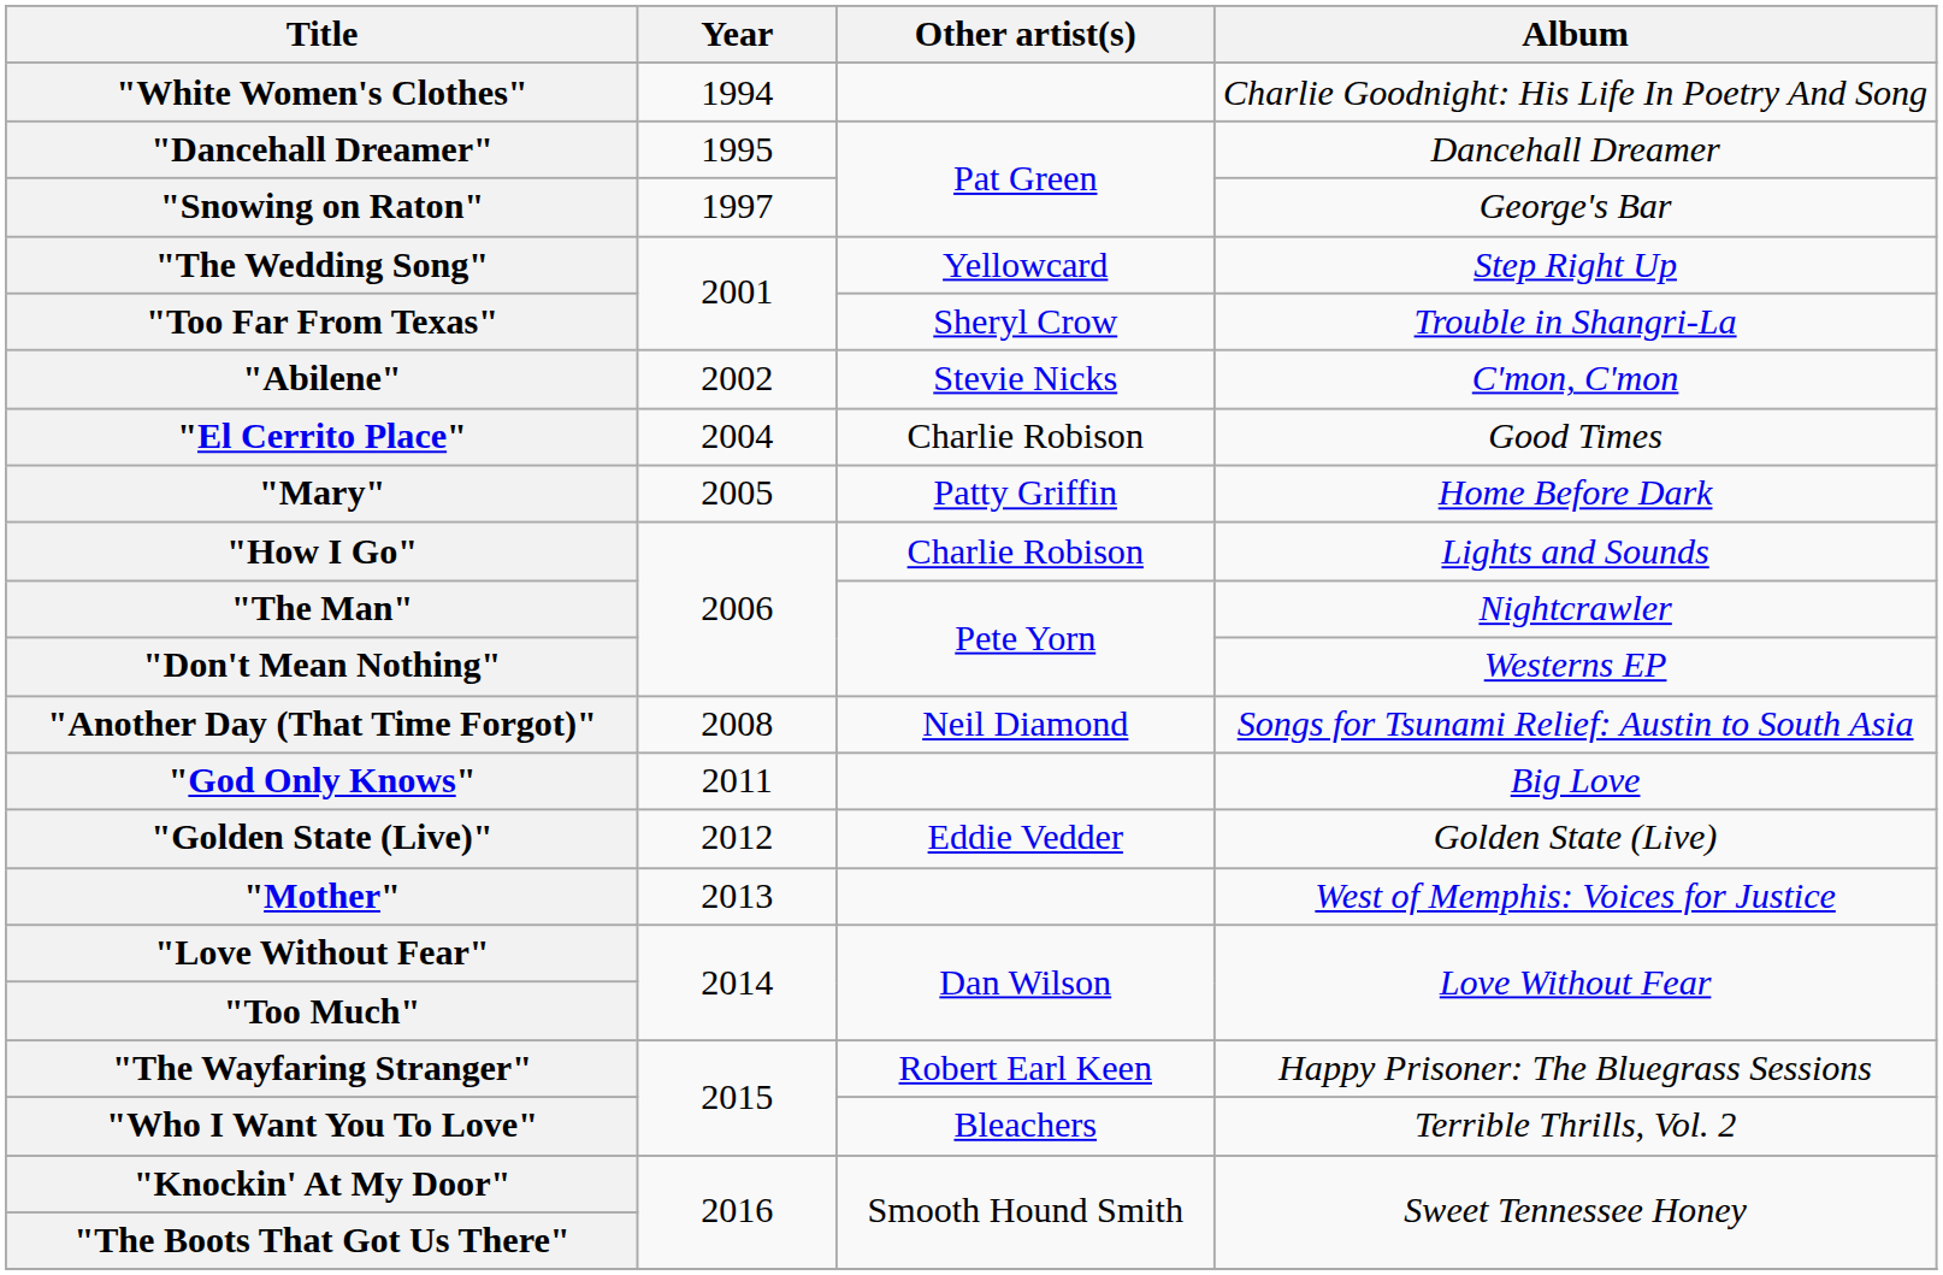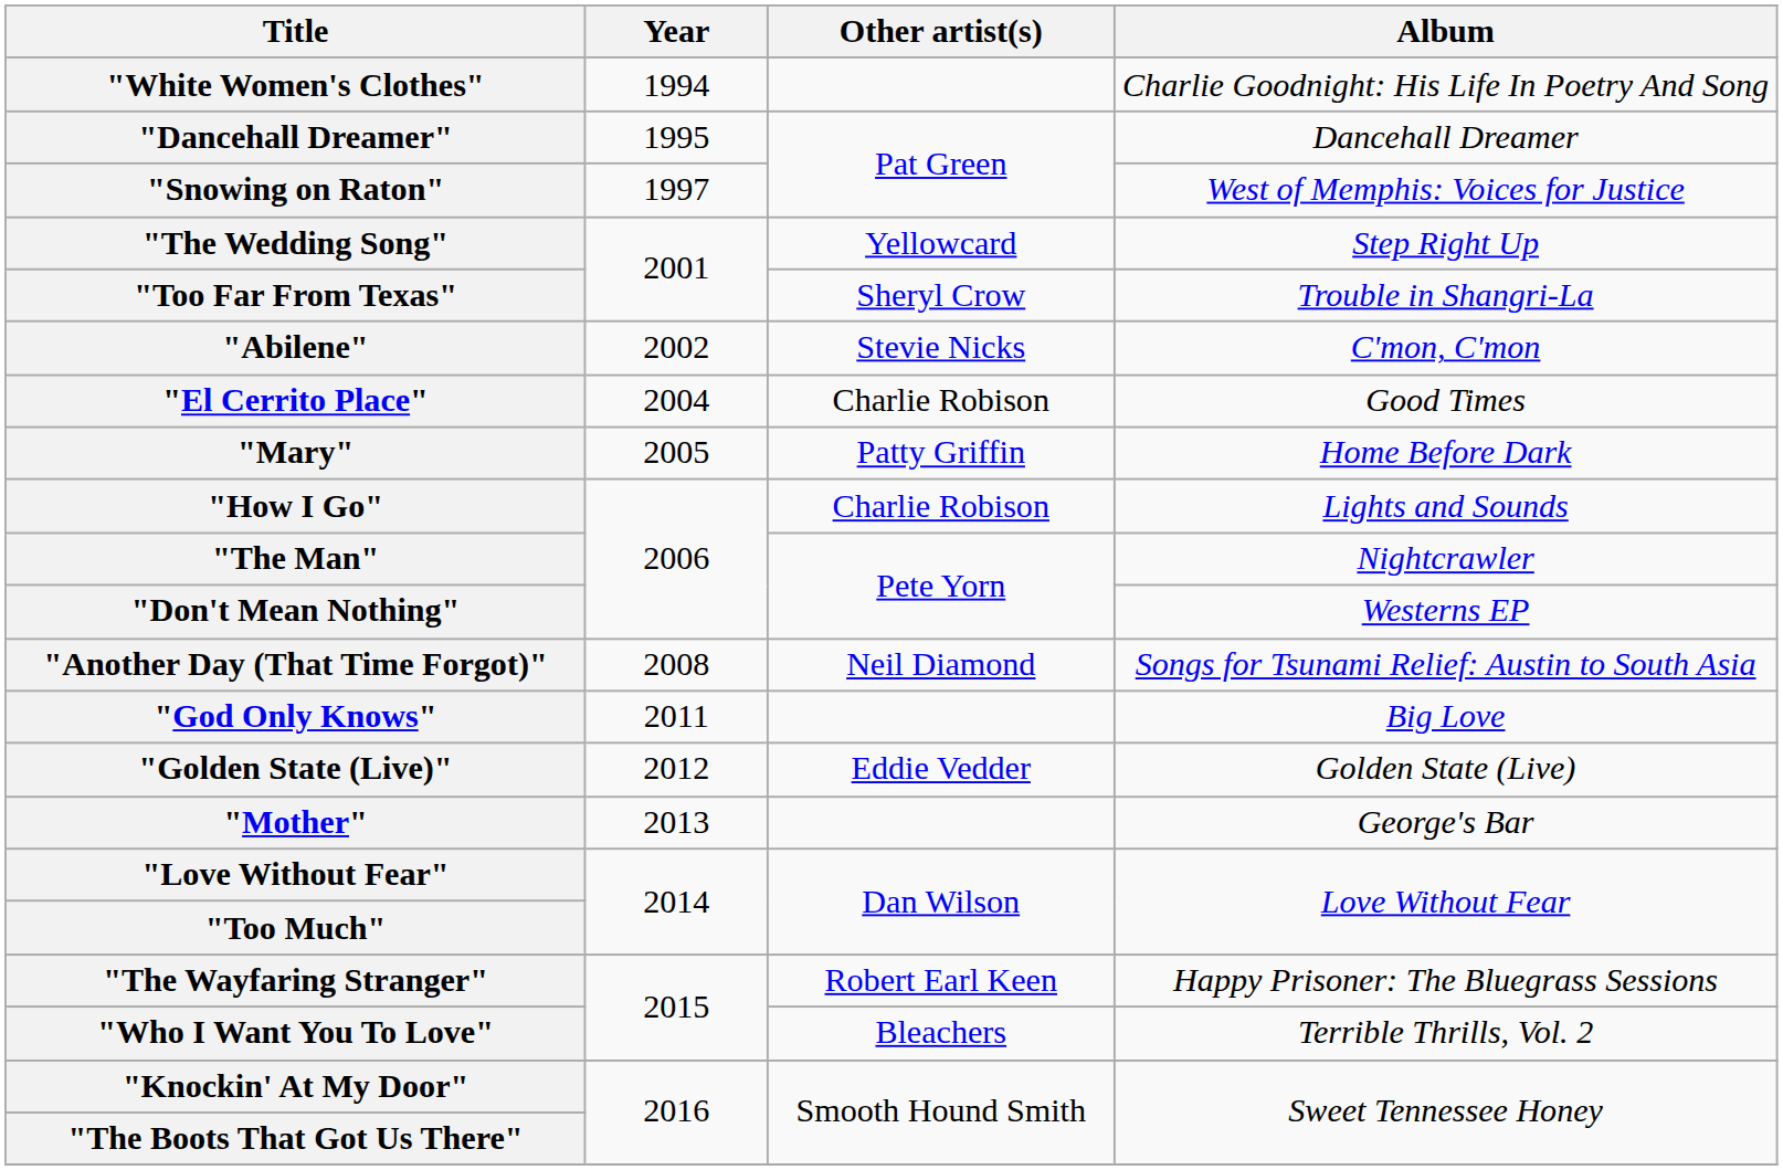"Snowing on Raton" | Album: George's Bar -> West of Memphis: Voices for Justice
"Mother" | Album: West of Memphis: Voices for Justice -> George's Bar
